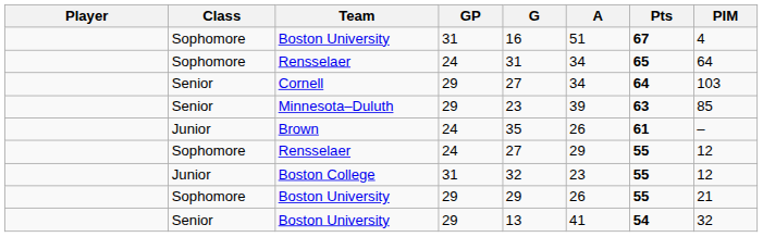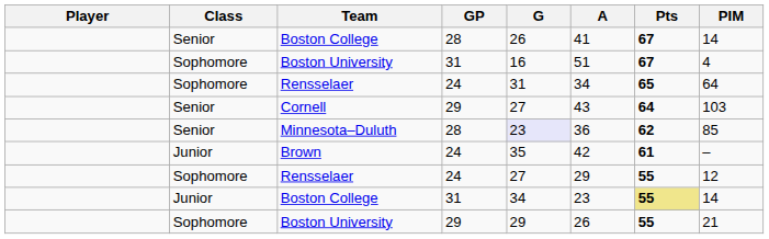+ row: Senior | Boston College | 28 | 26 | 41 | 67 | 14
Cornell | A: 34 -> 43
Minnesota–Duluth | GP: 29 -> 28
Minnesota–Duluth | G: no background -> lavender background
Minnesota–Duluth | A: 39 -> 36
Minnesota–Duluth | Pts: 63 -> 62
Brown | A: 26 -> 42
Junior / Boston College | G: 32 -> 34
Junior / Boston College | Pts: no background -> khaki background
Junior / Boston College | PIM: 12 -> 14
- row: Senior | Boston University | 29 | 13 | 41 | 54 | 32
